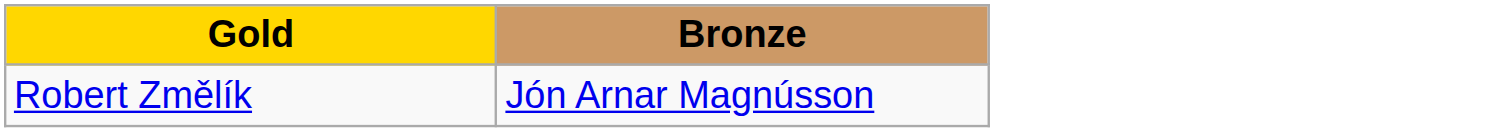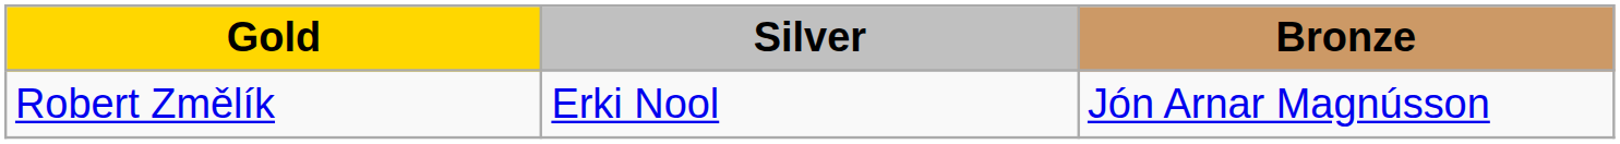+ column: Silver | Erki Nool
